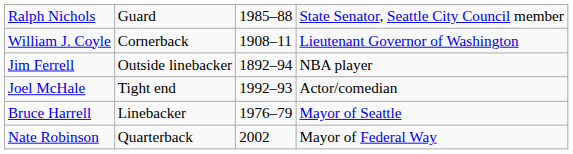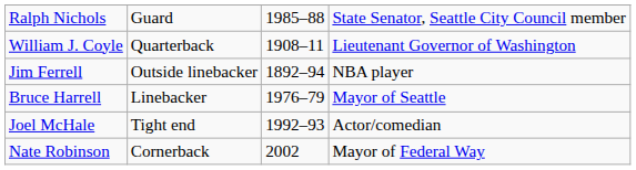William J. Coyle | column 2: Cornerback -> Quarterback
rows swapped: Bruce Harrell <-> Joel McHale
Nate Robinson | column 2: Quarterback -> Cornerback
